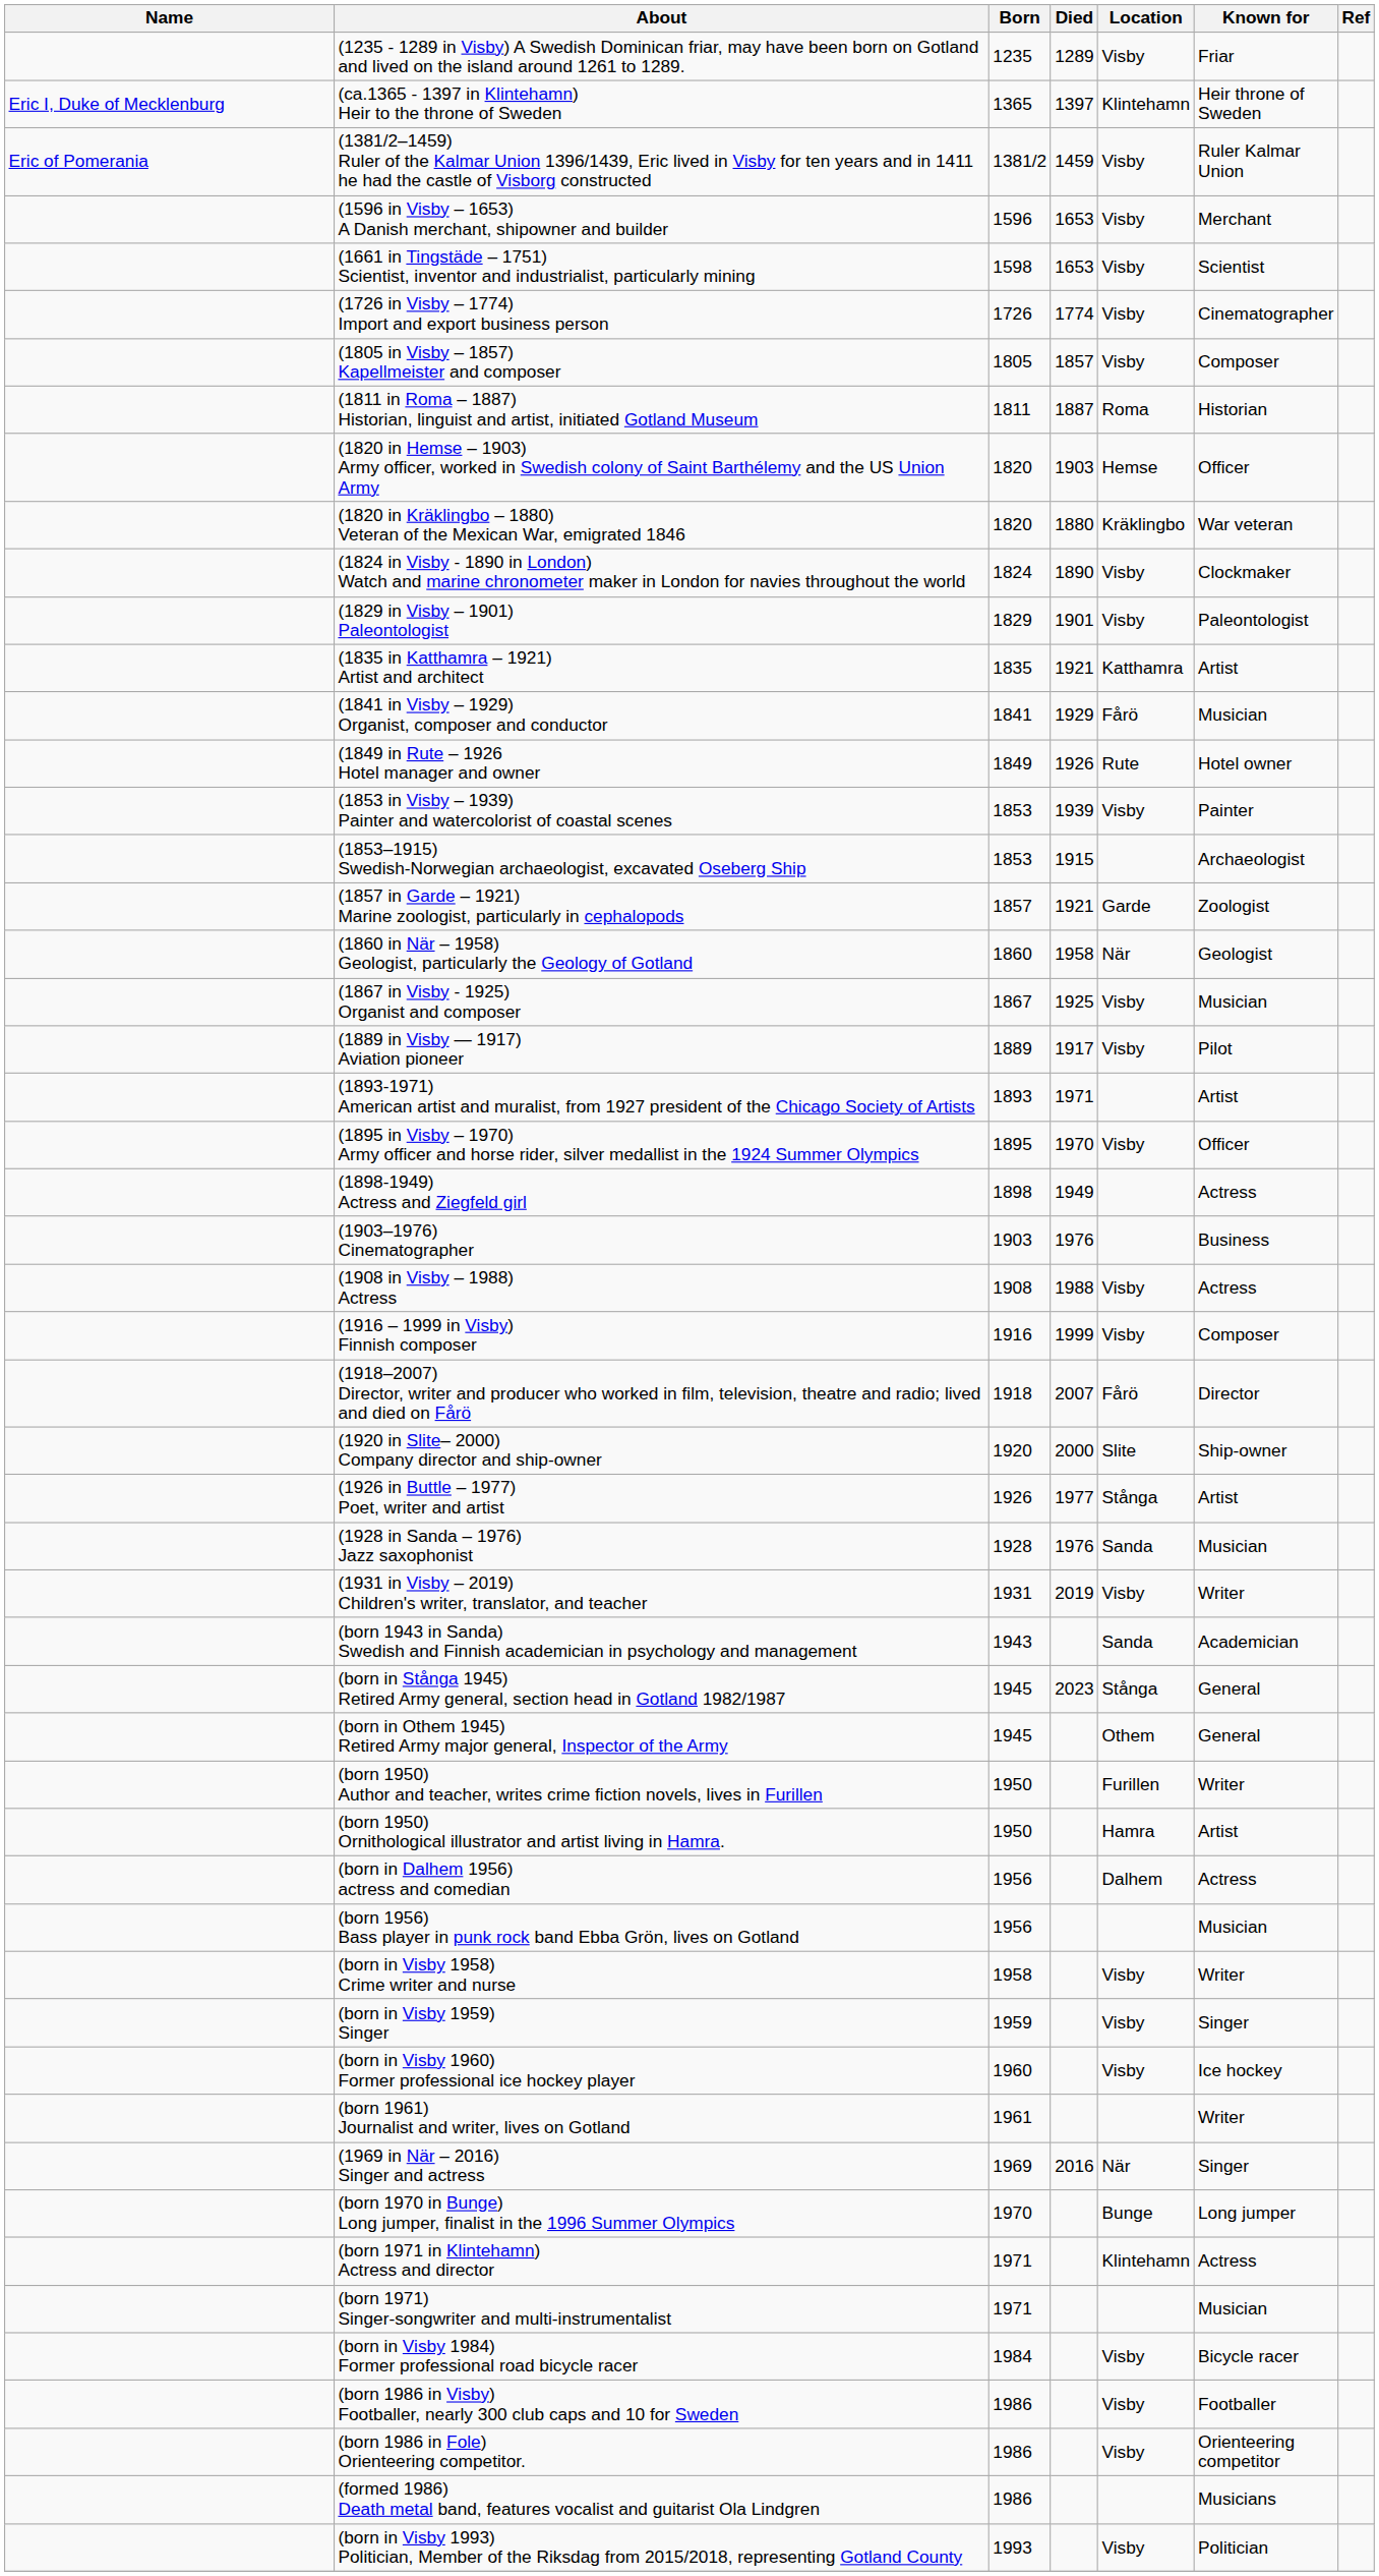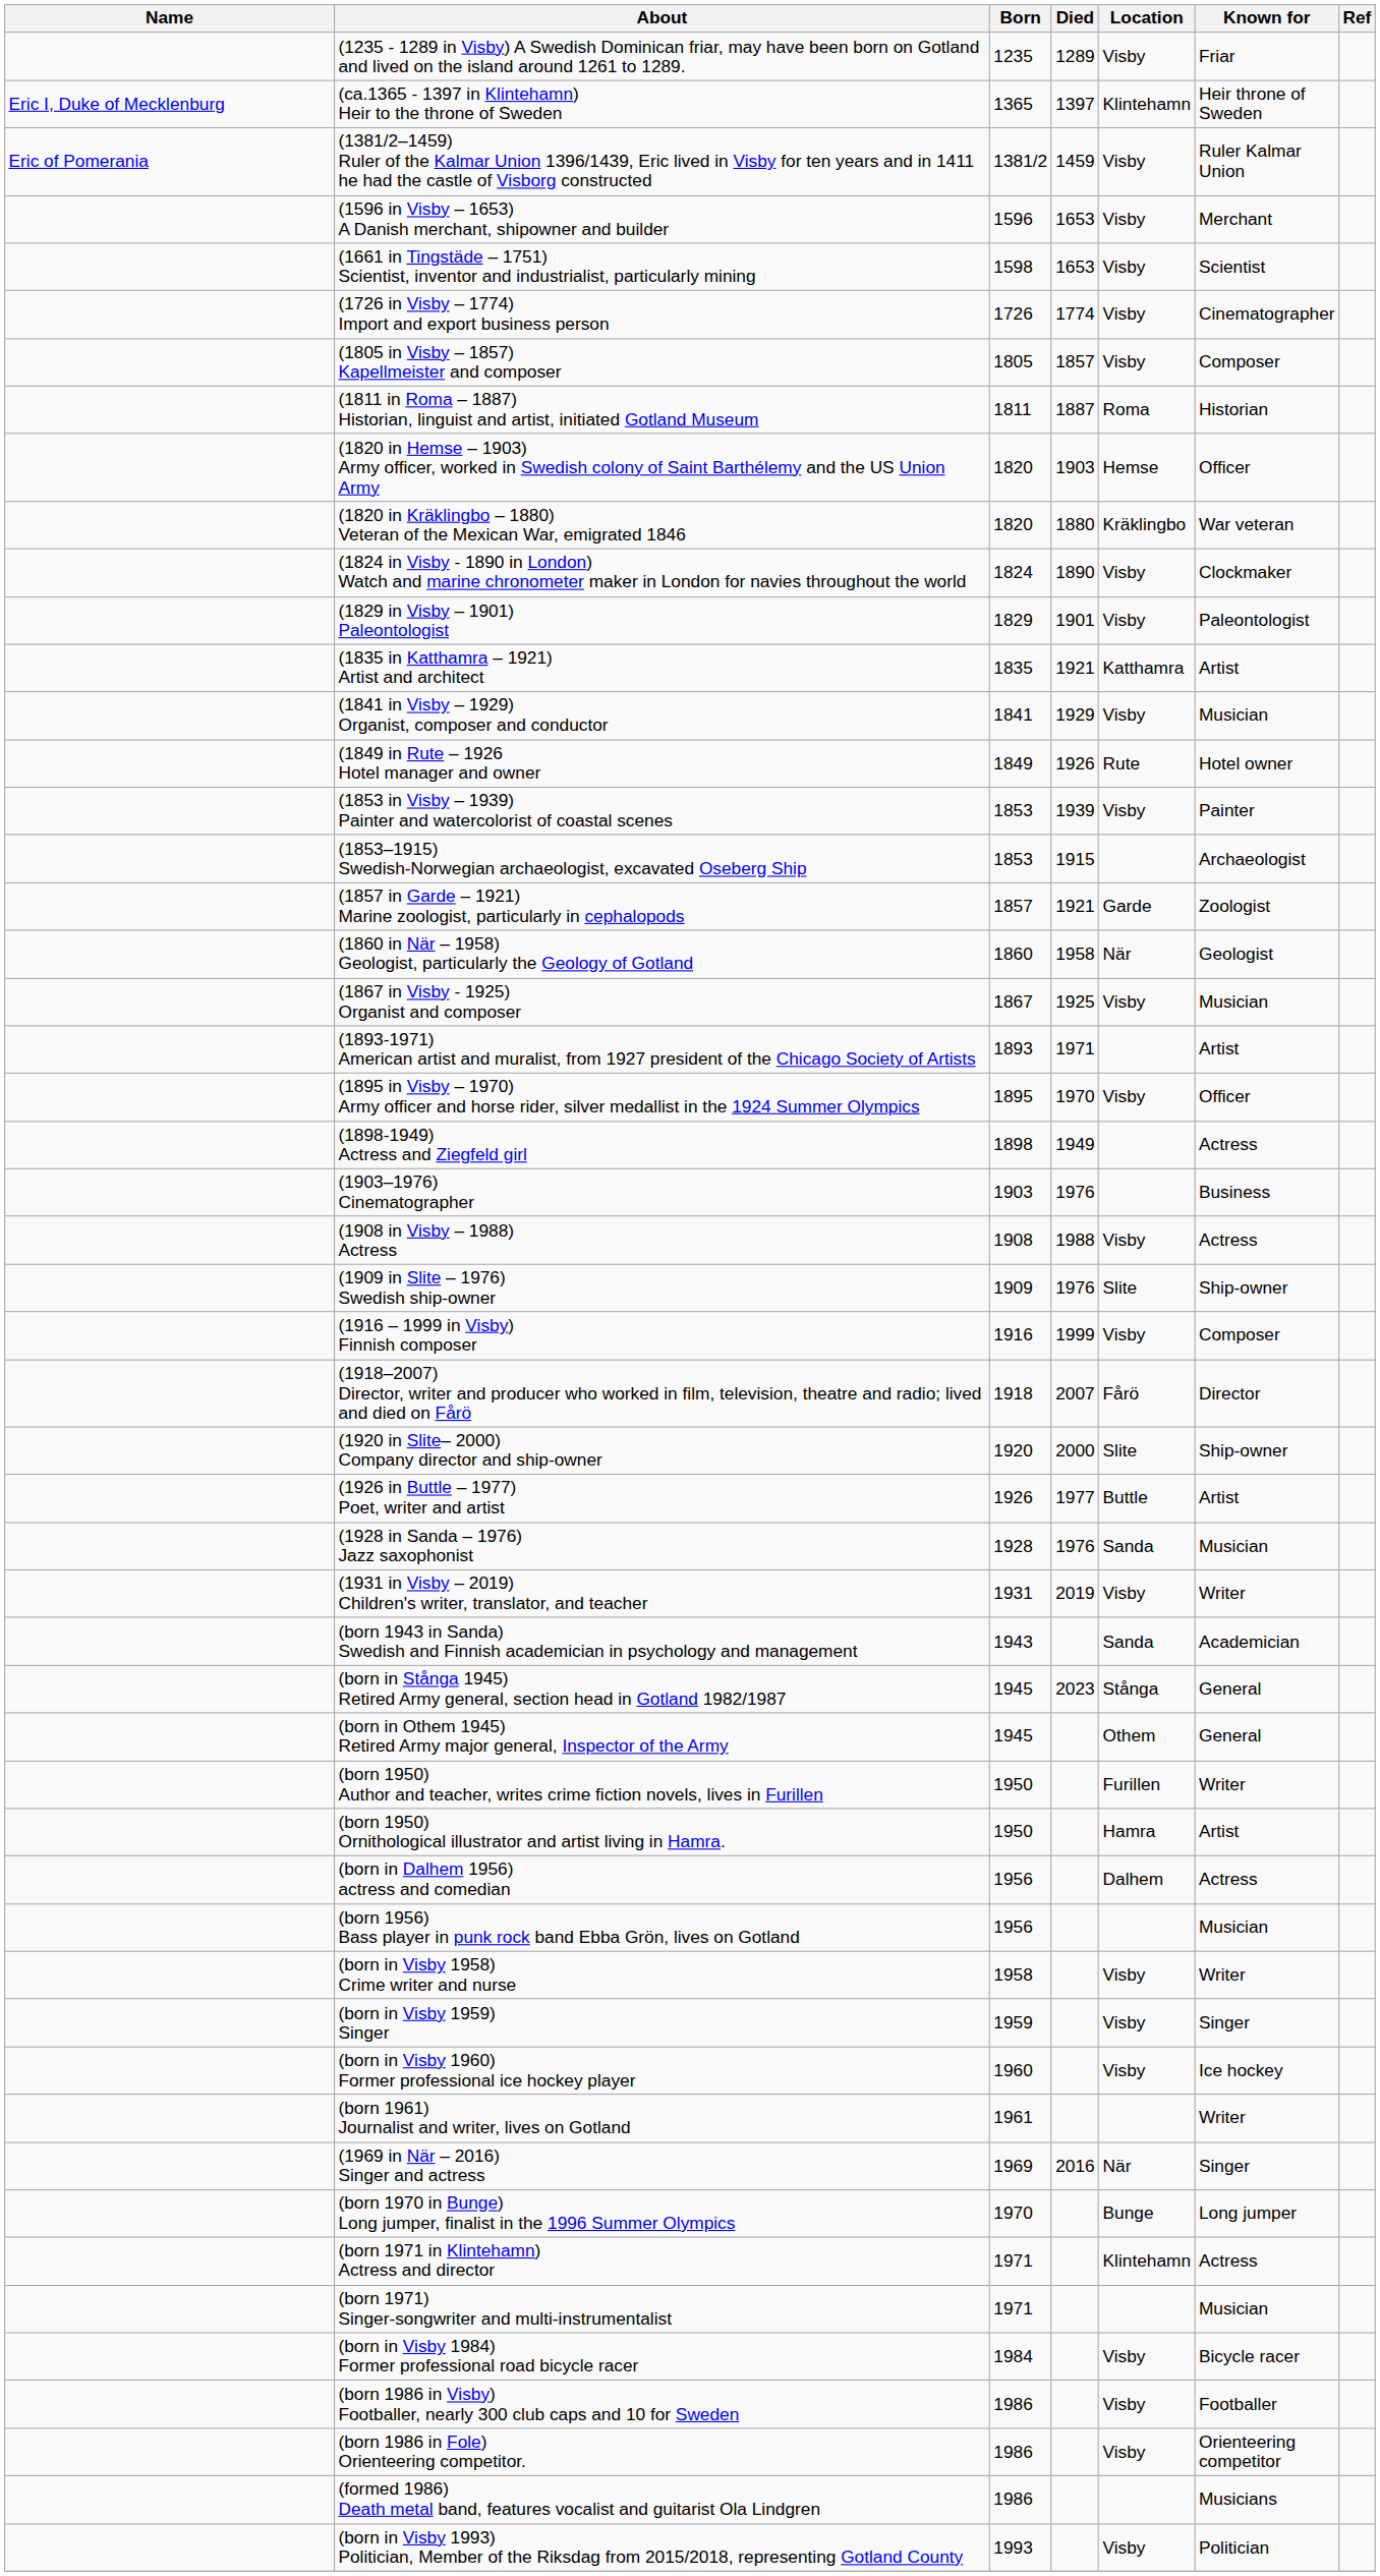(1841 in Visby – 1929) Organist, composer and conductor | Location: Fårö -> Visby
- row: (1889 in Visby — 1917) Aviation pioneer | 1889 | 1917 | Visby | Pilot
+ row: (1909 in Slite – 1976) Swedish ship-owner | 1909 | 1976 | Slite | Ship-owner
(1926 in Buttle – 1977) Poet, writer and artist | Location: Stånga -> Buttle
